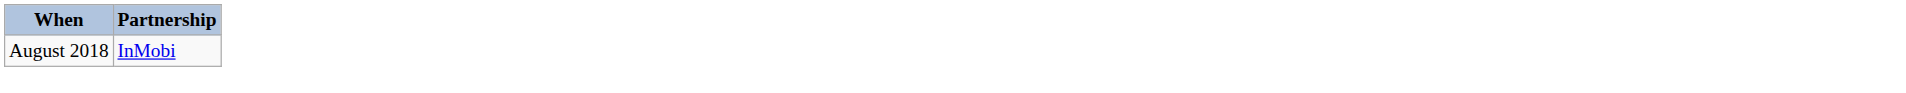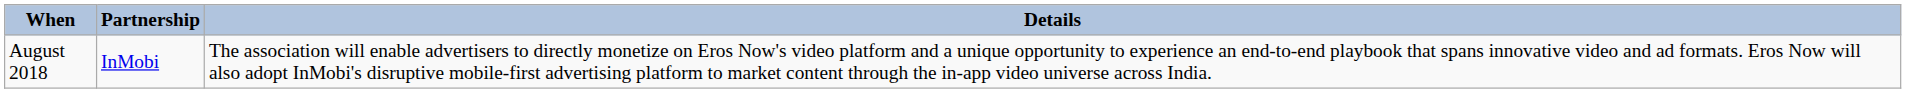+ column: Details | The association will enable advertisers to directly monetize on Eros Now's video platform and a unique opportunity to experience an end-to-end playbook that spans innovative video and ad formats. Eros Now will also adopt InMobi's disruptive mobile-first advertising platform to market content through the in-app video universe across India.
